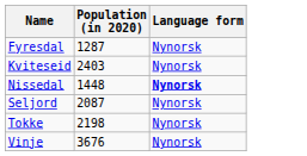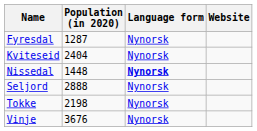+ column: Website
Kviteseid | Population (in 2020): 2403 -> 2404
Seljord | Population (in 2020): 2087 -> 2888
